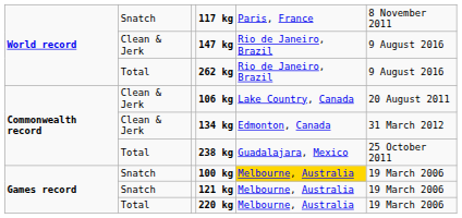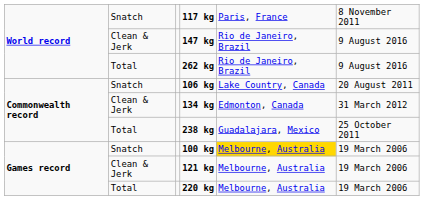106 kg | column 2: Clean & Jerk -> Snatch
121 kg | column 2: Snatch -> Clean & Jerk
